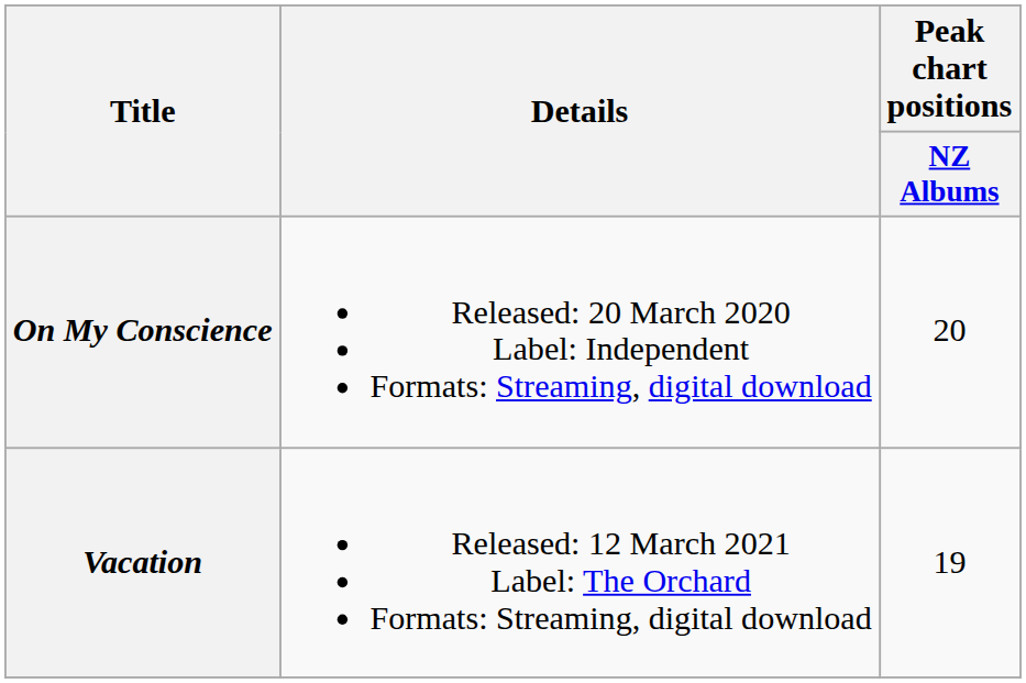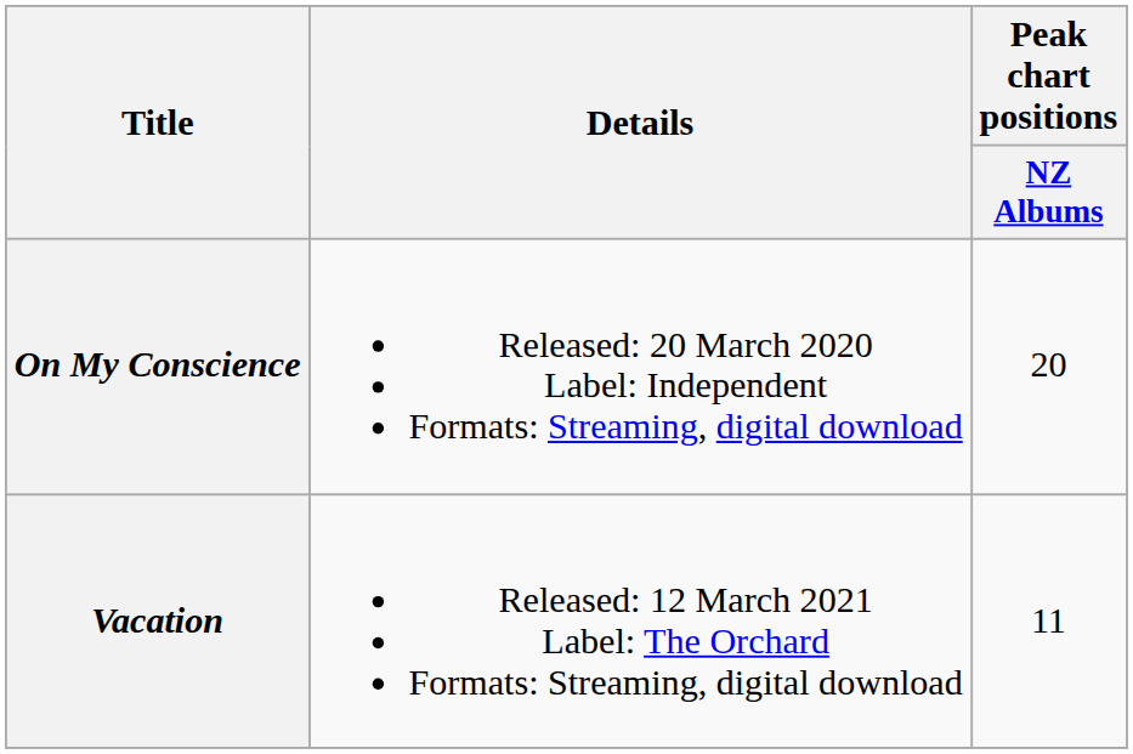Vacation | Peak chart positions / NZ Albums: 19 -> 11
